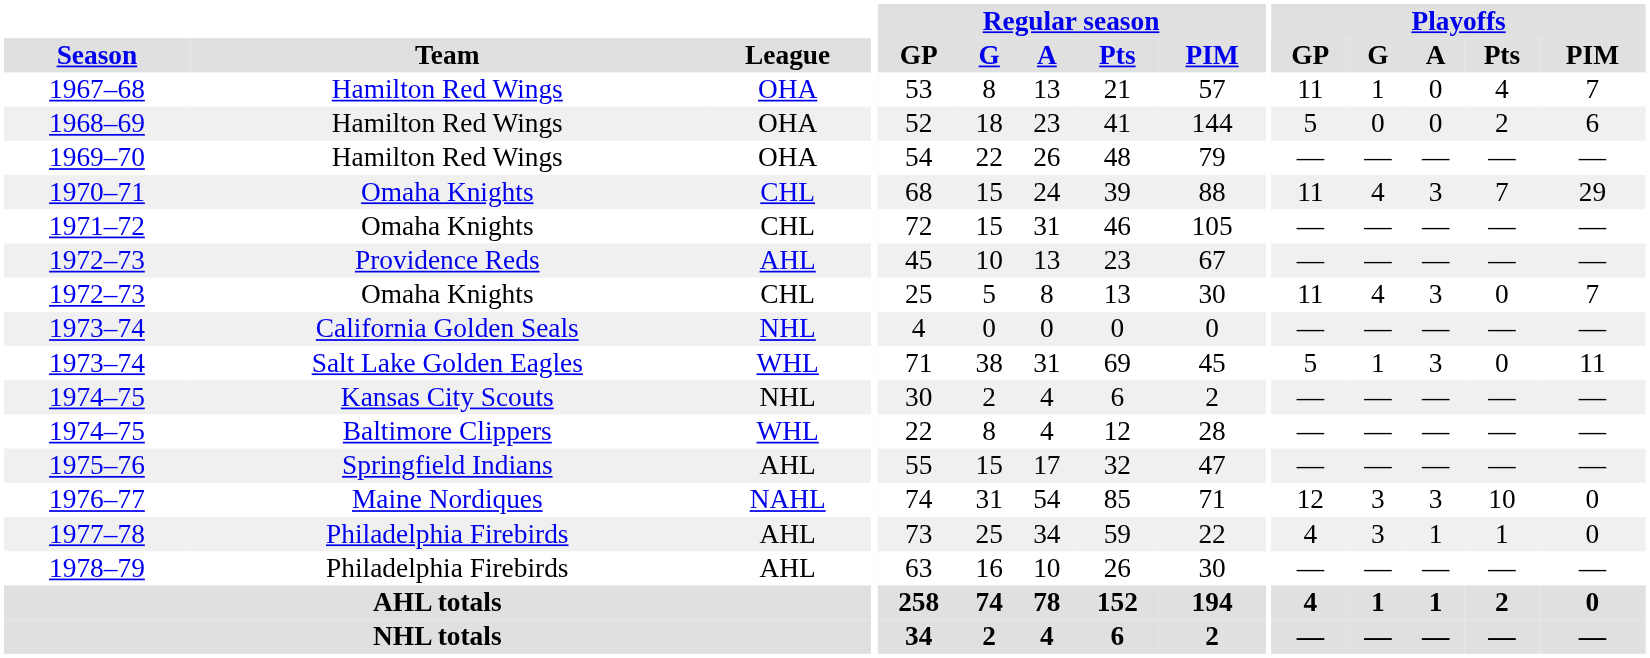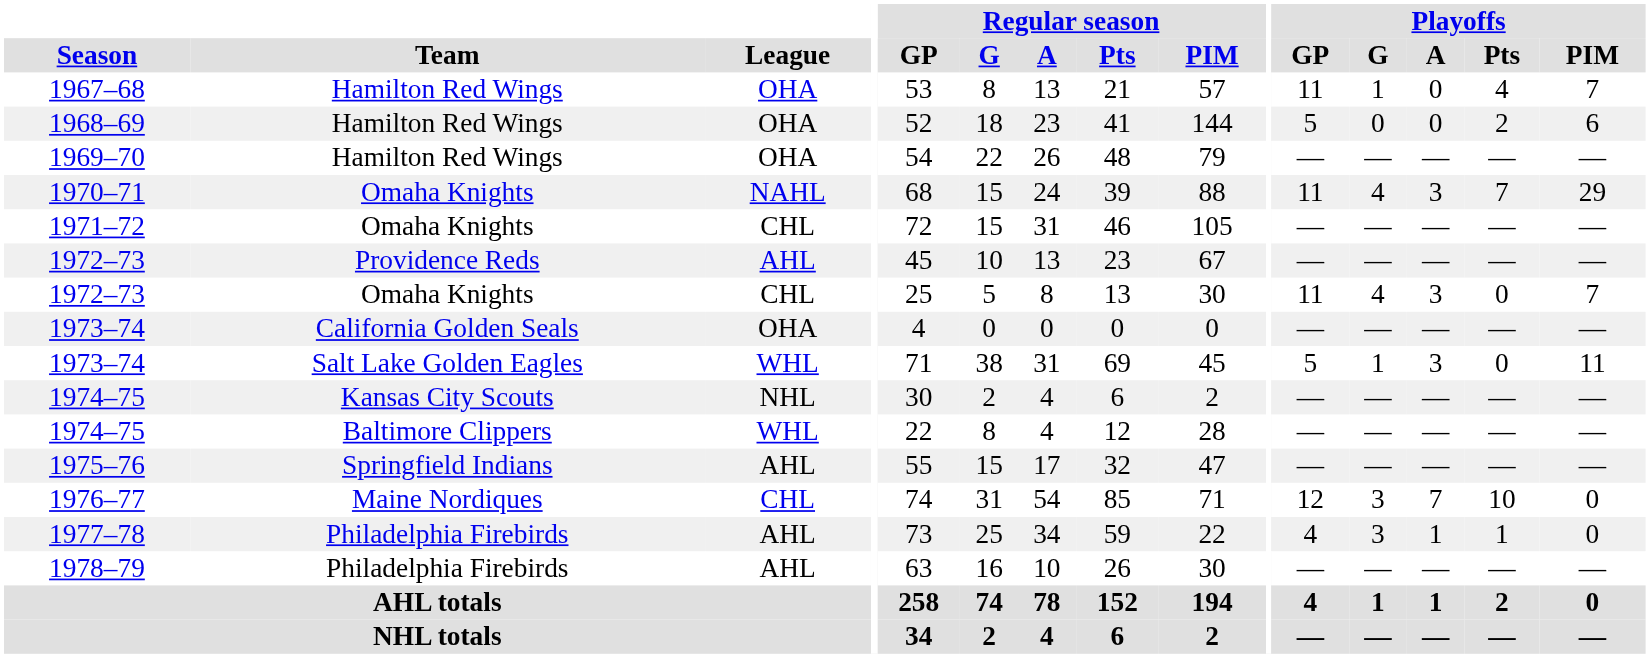1970–71 | League: CHL -> NAHL
1973–74 / California Golden Seals | League: NHL -> OHA
1976–77 | League: NAHL -> CHL
1976–77 | Playoffs / A: 3 -> 7
